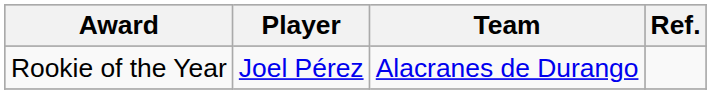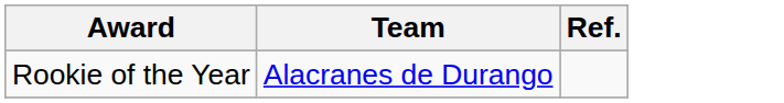- column: Player | Joel Pérez
